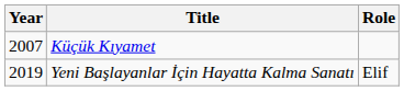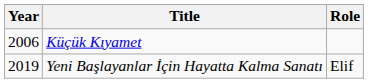Küçük Kıyamet | Year: 2007 -> 2006
